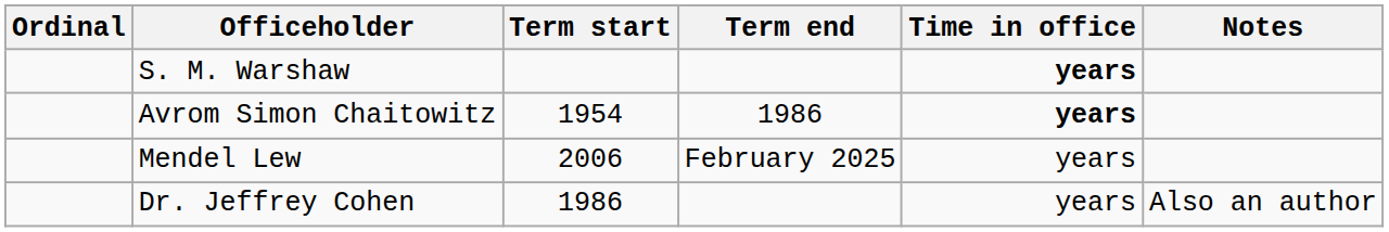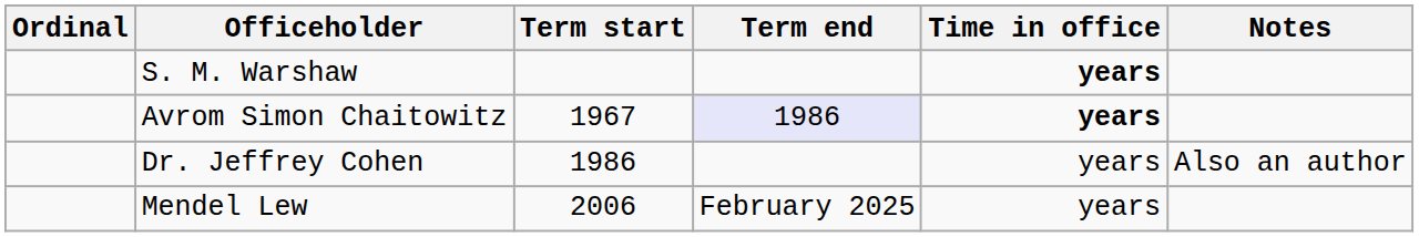Avrom Simon Chaitowitz | Term start: 1954 -> 1967
Avrom Simon Chaitowitz | Term end: no background -> lavender background
rows swapped: Dr. Jeffrey Cohen <-> Mendel Lew
